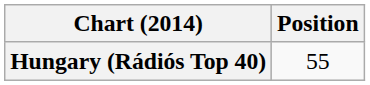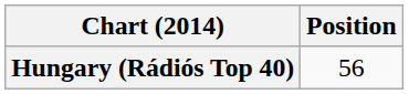Hungary (Rádiós Top 40) | Position: 55 -> 56
